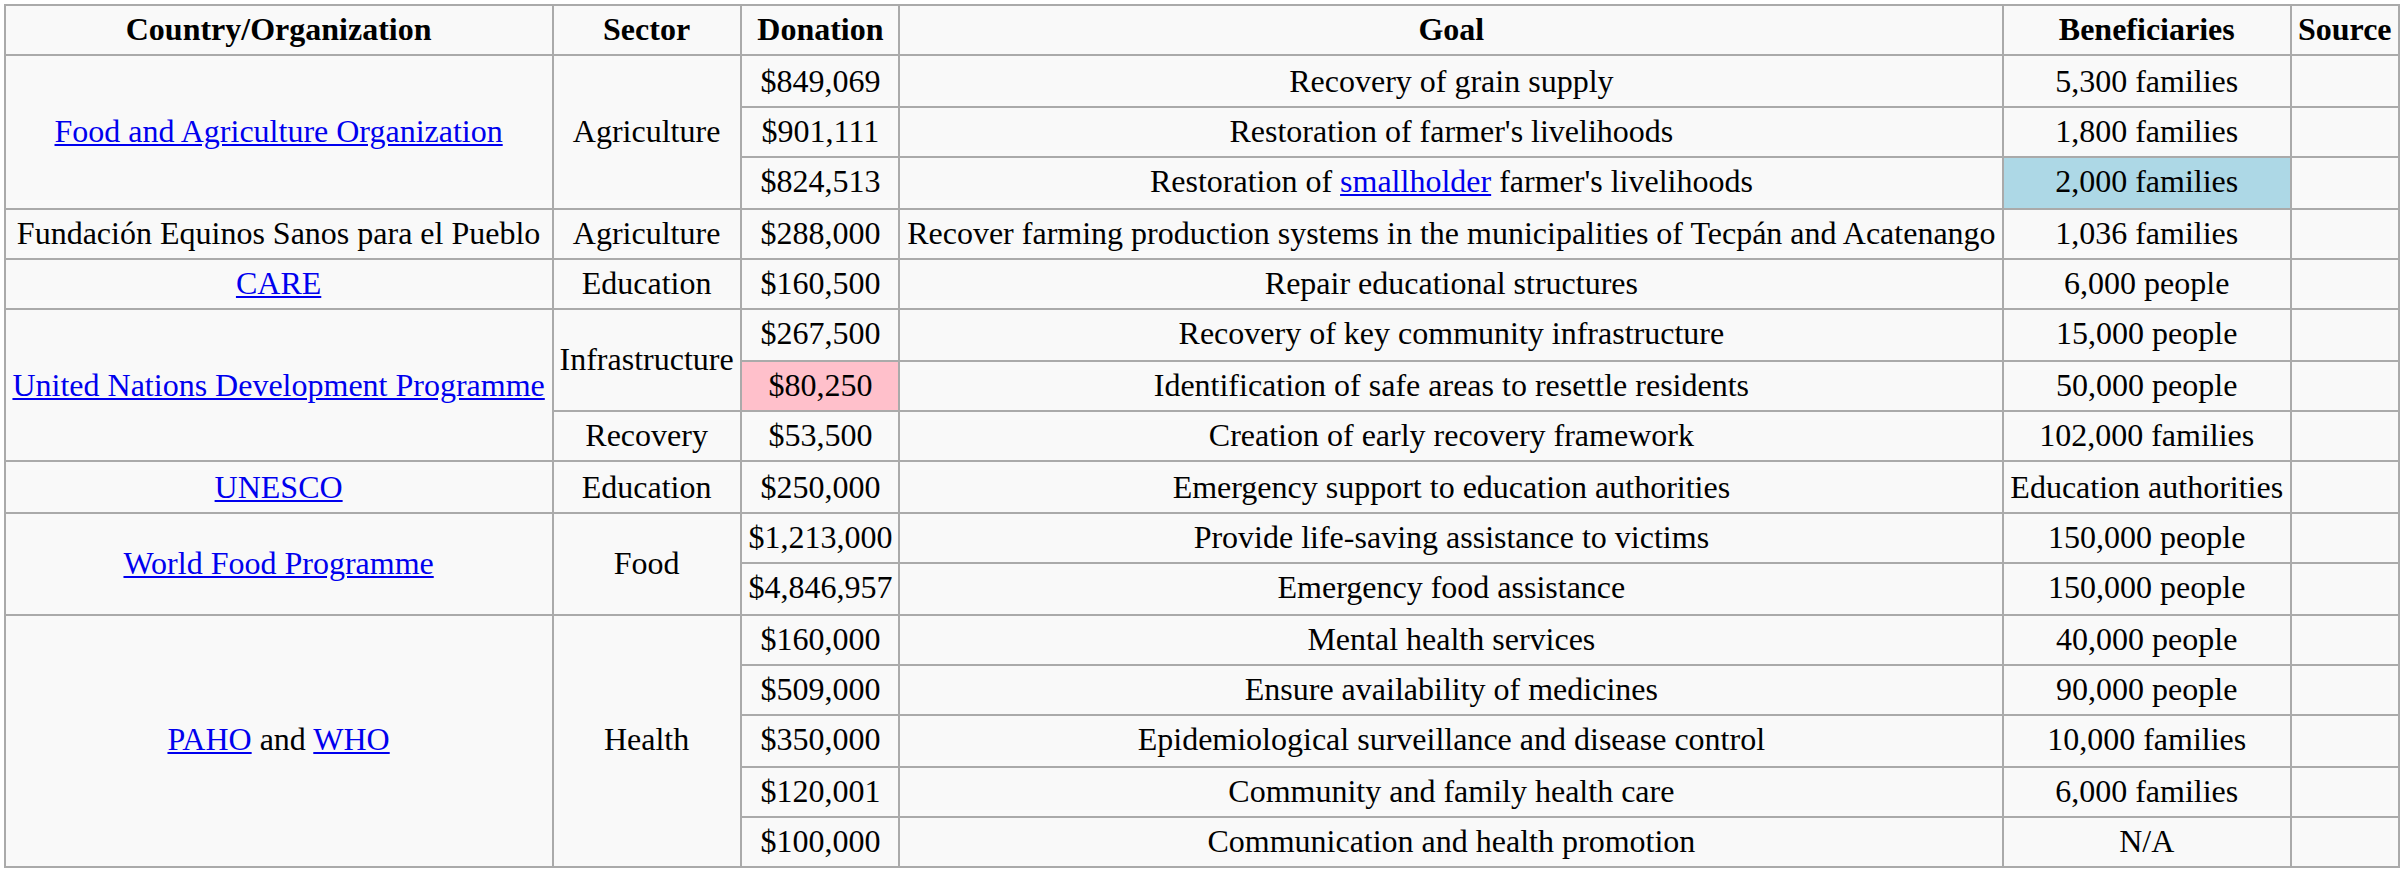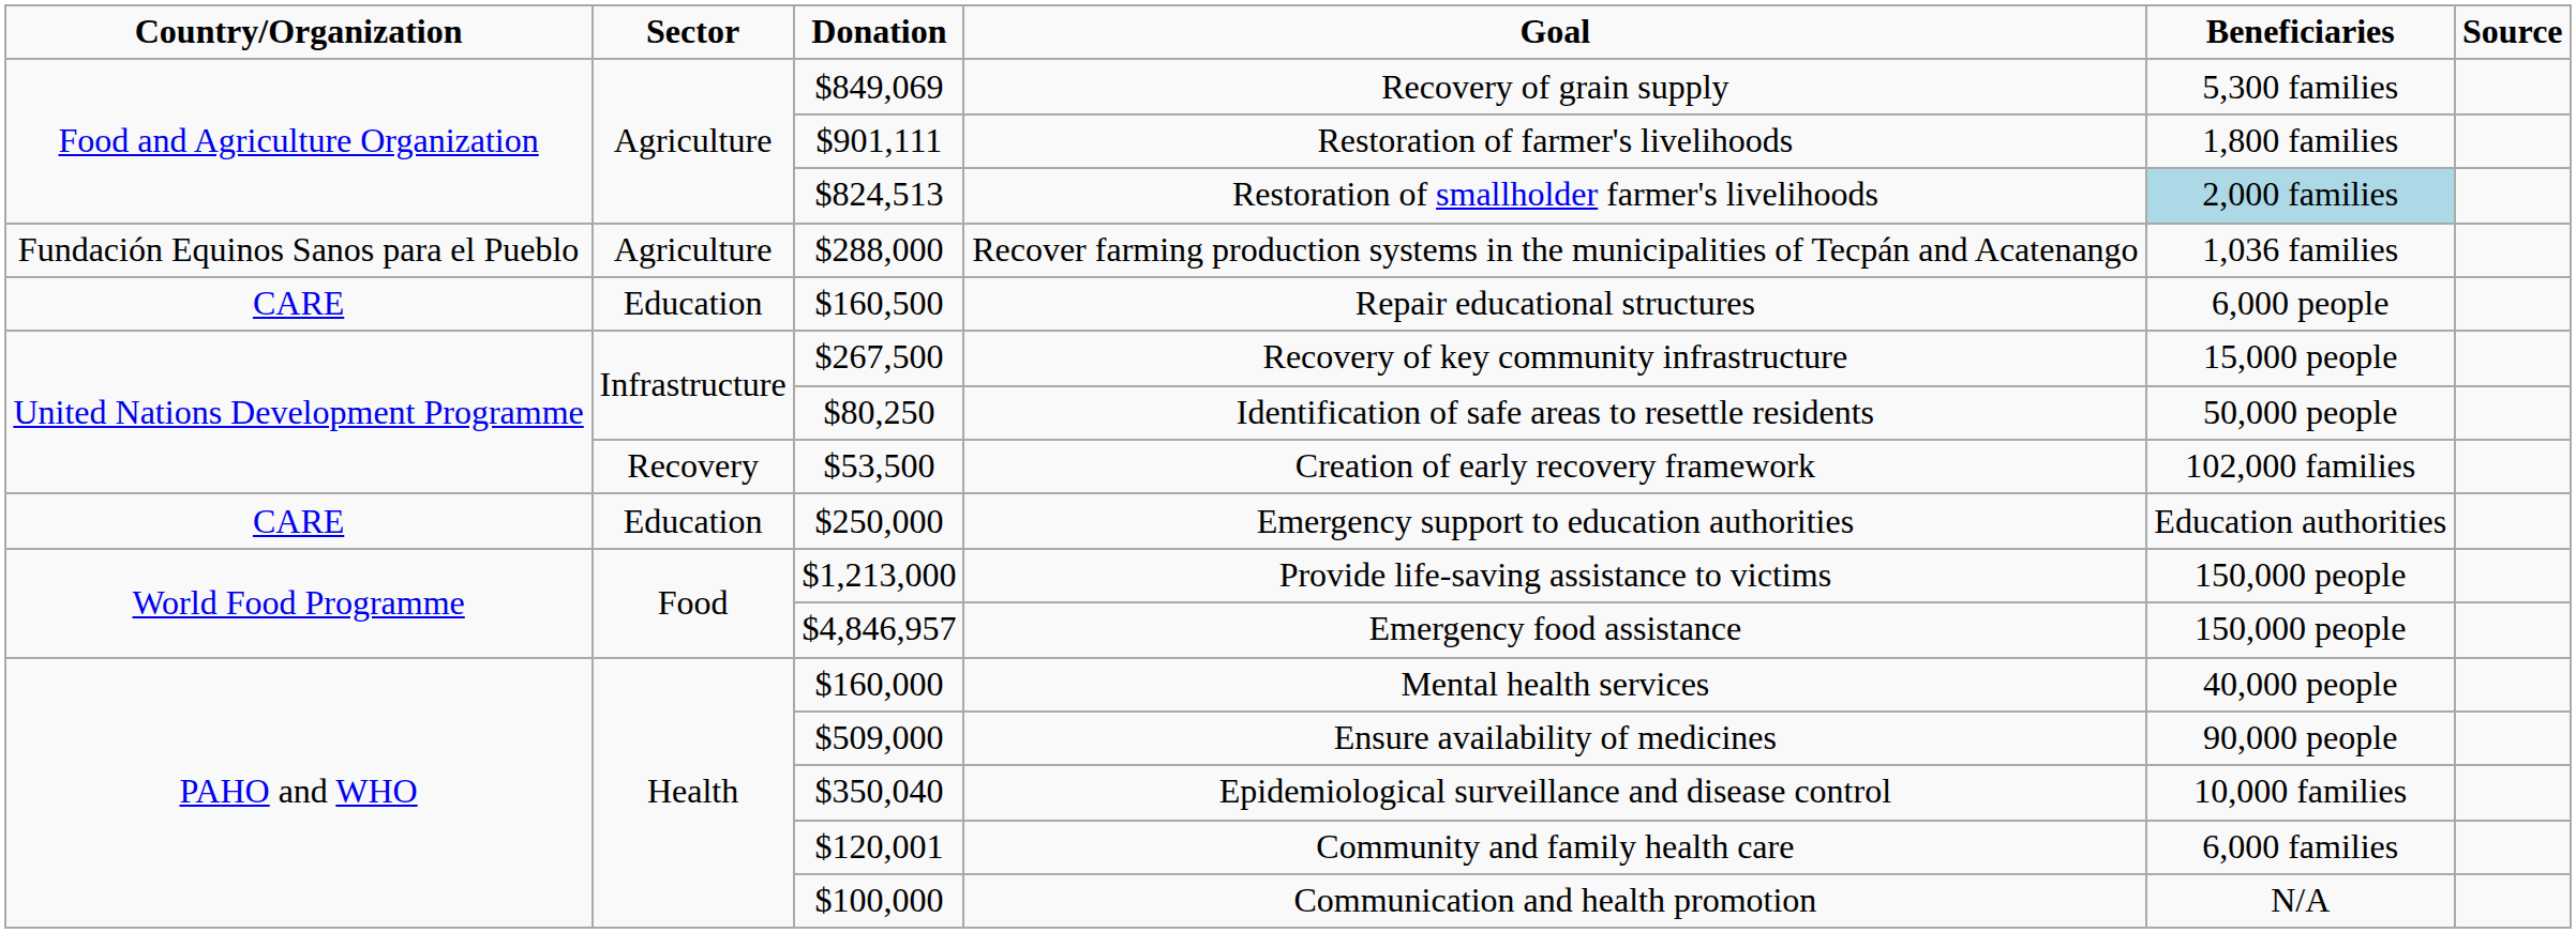Identification of safe areas to resettle residents | Donation: pink background -> no background
Emergency support to education authorities | Country/Organization: UNESCO -> CARE
Epidemiological surveillance and disease control | Donation: $350,000 -> $350,040
